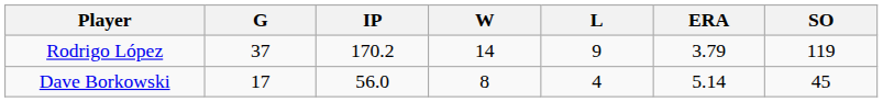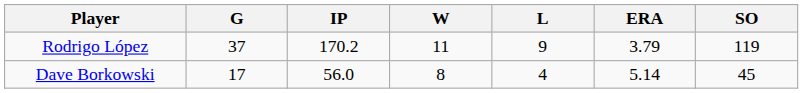Rodrigo López | W: 14 -> 11
